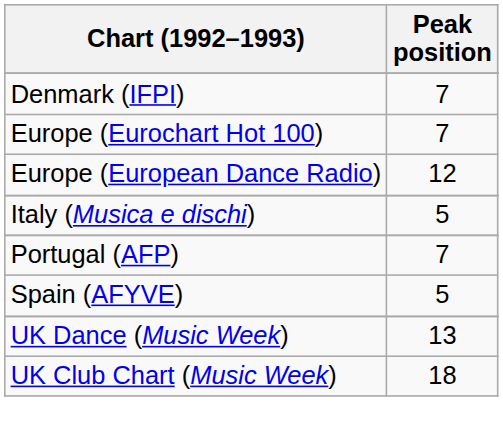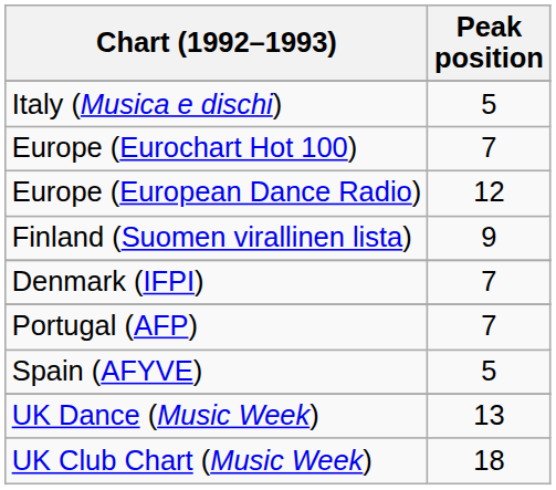rows swapped: Denmark (IFPI) <-> Italy (Musica e dischi)
+ row: Finland (Suomen virallinen lista) | 9
